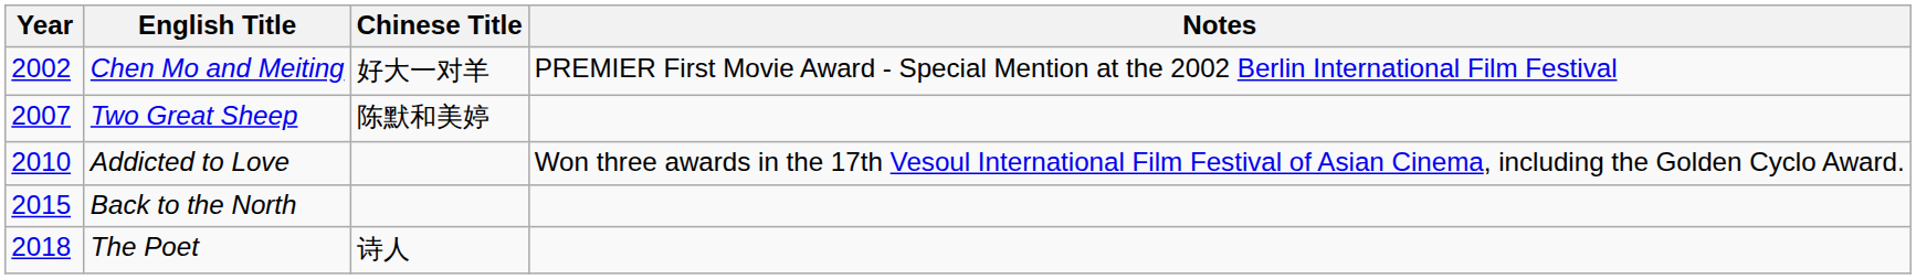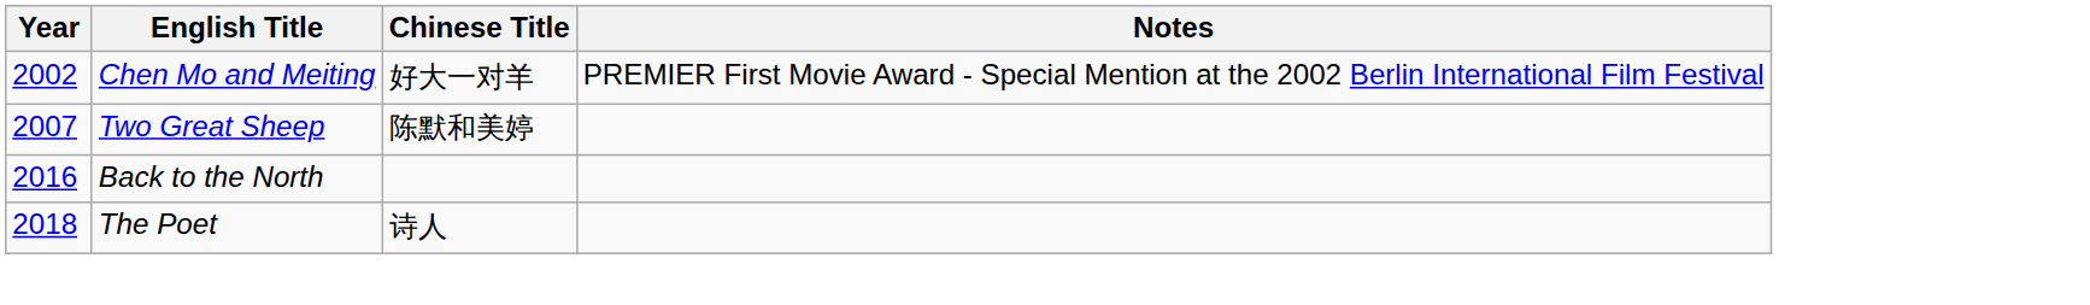- row: 2010 | Addicted to Love | Won three awards in the 17th Vesoul International Film Festival of Asian Cinema, including the Golden Cyclo Award.
Back to the North | Year: 2015 -> 2016
